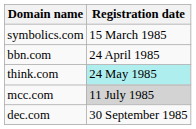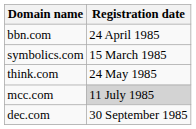rows swapped: symbolics.com <-> bbn.com
think.com | Registration date: paleturquoise background -> no background
